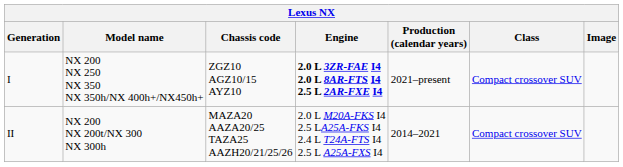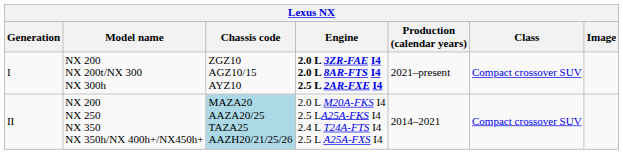I | Model name: NX 200 NX 250 NX 350 NX 350h/NX 400h+/NX450h+ -> NX 200 NX 200t/NX 300 NX 300h
II | Model name: NX 200 NX 200t/NX 300 NX 300h -> NX 200 NX 250 NX 350 NX 350h/NX 400h+/NX450h+
II | Chassis code: no background -> lightblue background
